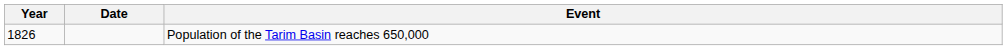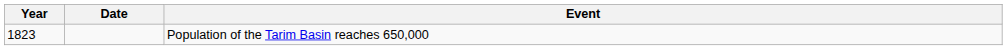Population of the Tarim Basin reaches 650,000 | Year: 1826 -> 1823
